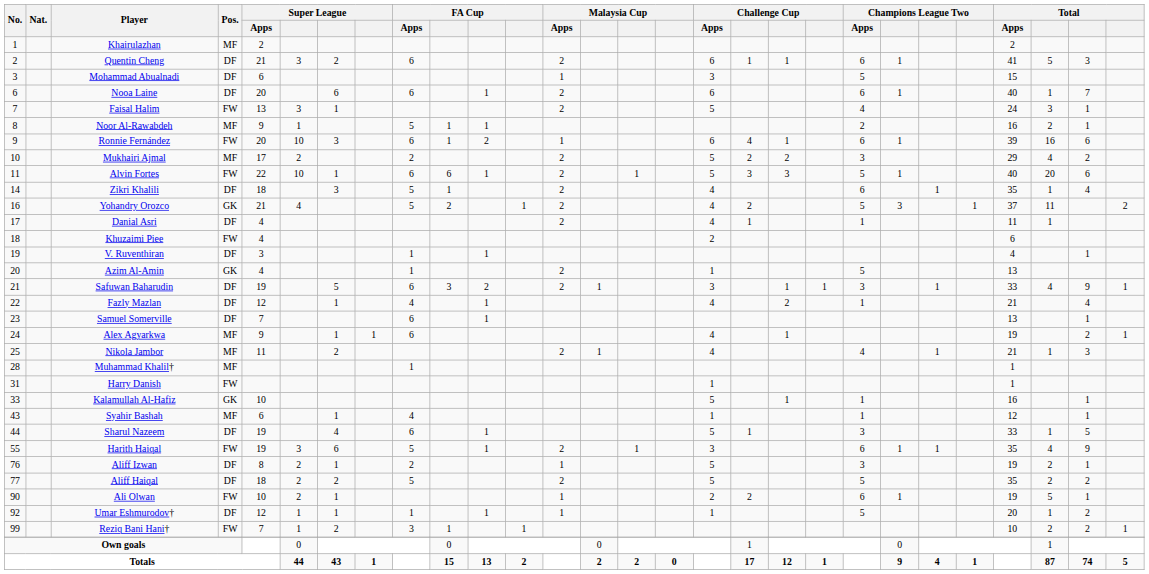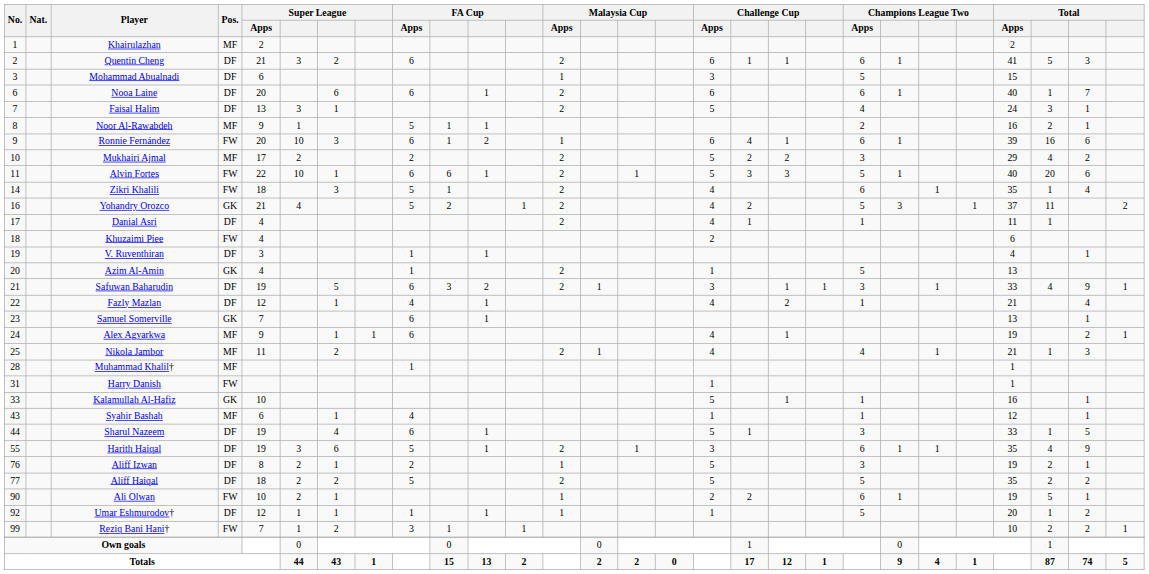Faisal Halim | Pos.: FW -> DF
Zikri Khalili | Pos.: DF -> FW
Samuel Somerville | Pos.: DF -> GK
Harith Haiqal | Pos.: FW -> DF
